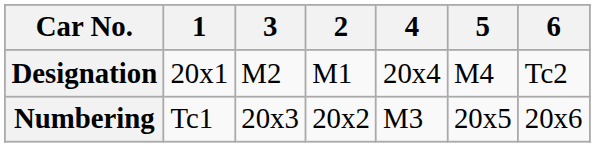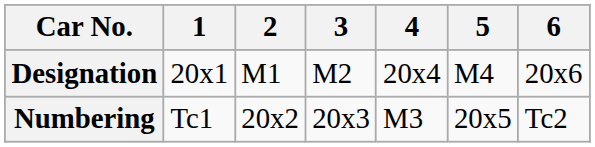columns swapped: 2 <-> 3
Designation | 6: Tc2 -> 20x6
Numbering | 6: 20x6 -> Tc2
